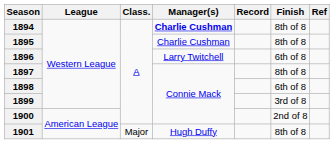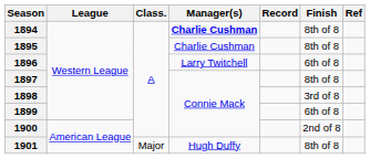1898 | Finish: 6th of 8 -> 3rd of 8
1899 | Finish: 3rd of 8 -> 6th of 8
